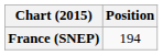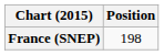France (SNEP) | Position: 194 -> 198
